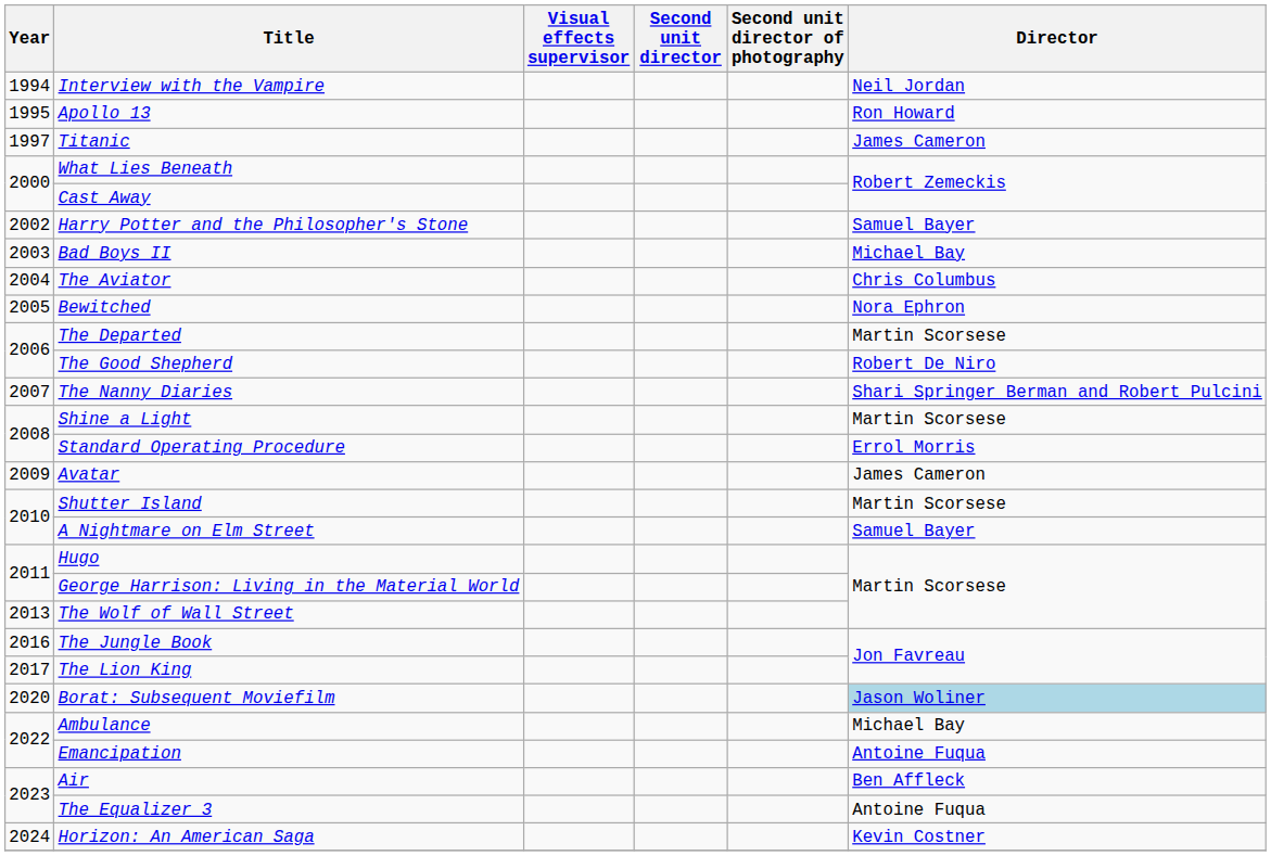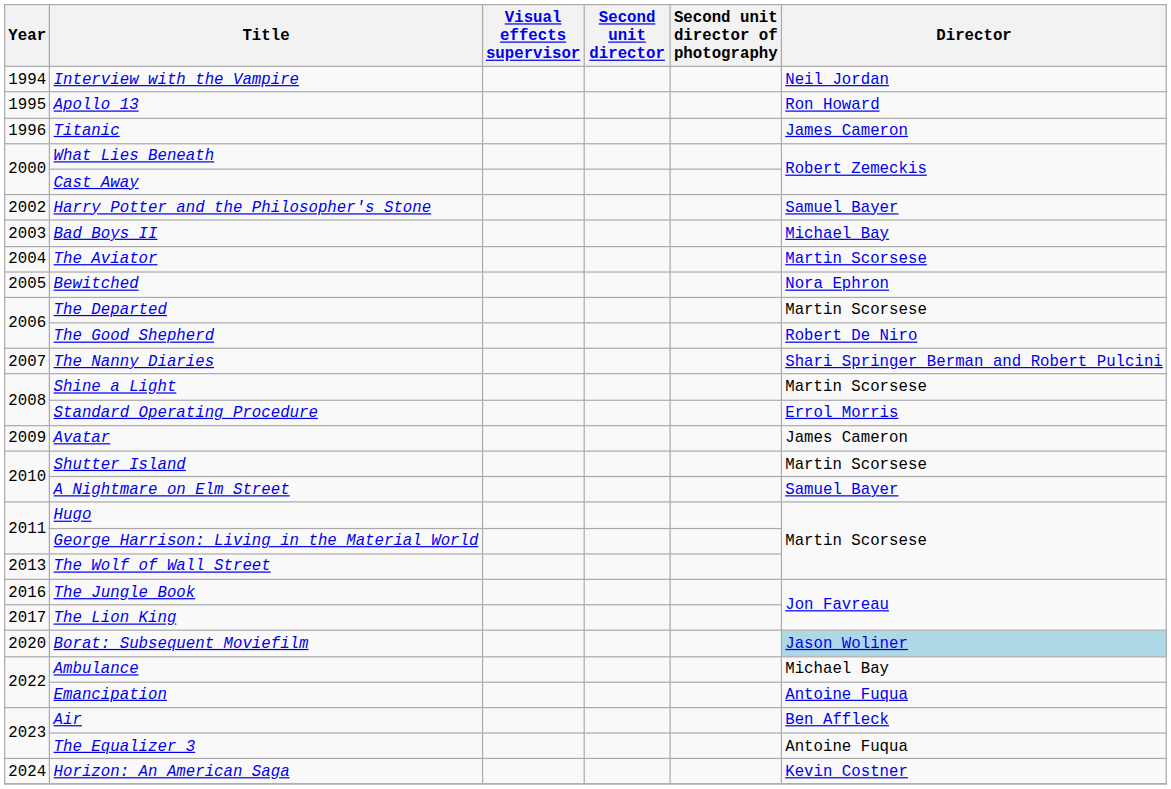Titanic | Year: 1997 -> 1996
The Aviator | Director: Chris Columbus -> Martin Scorsese
